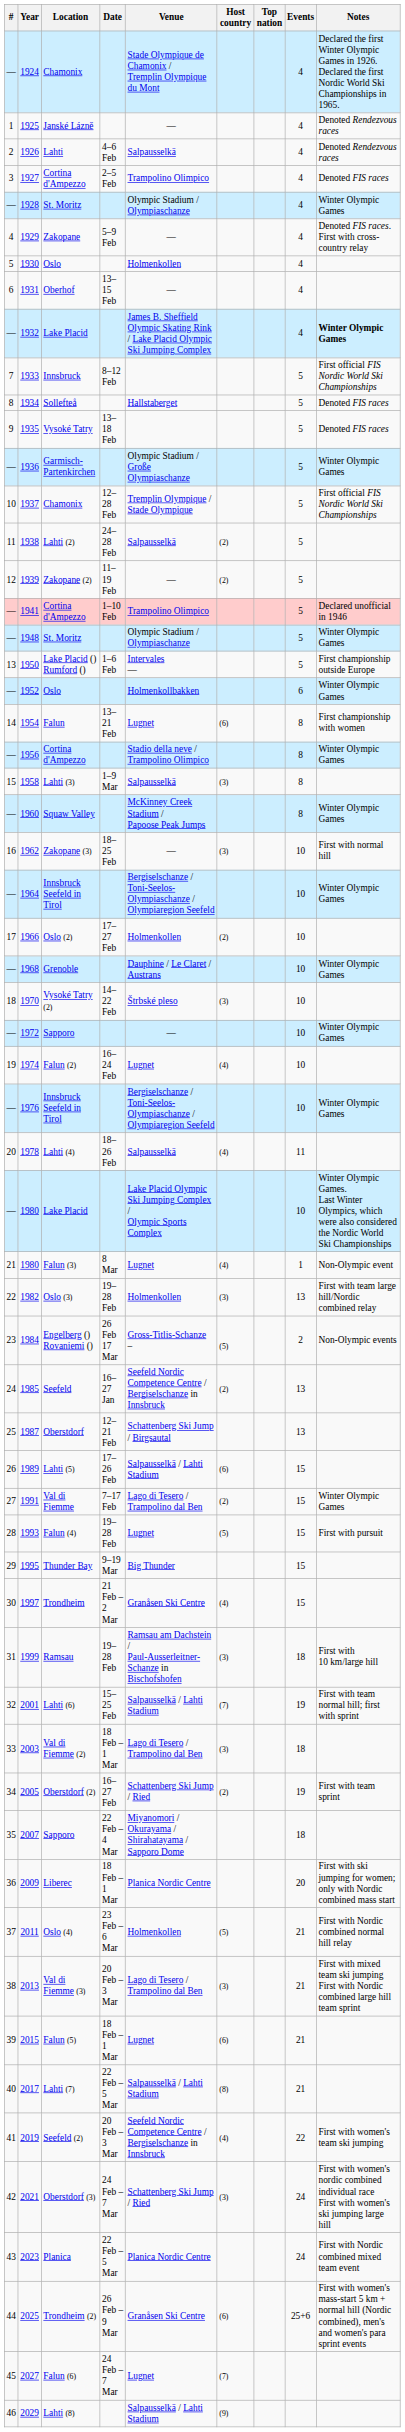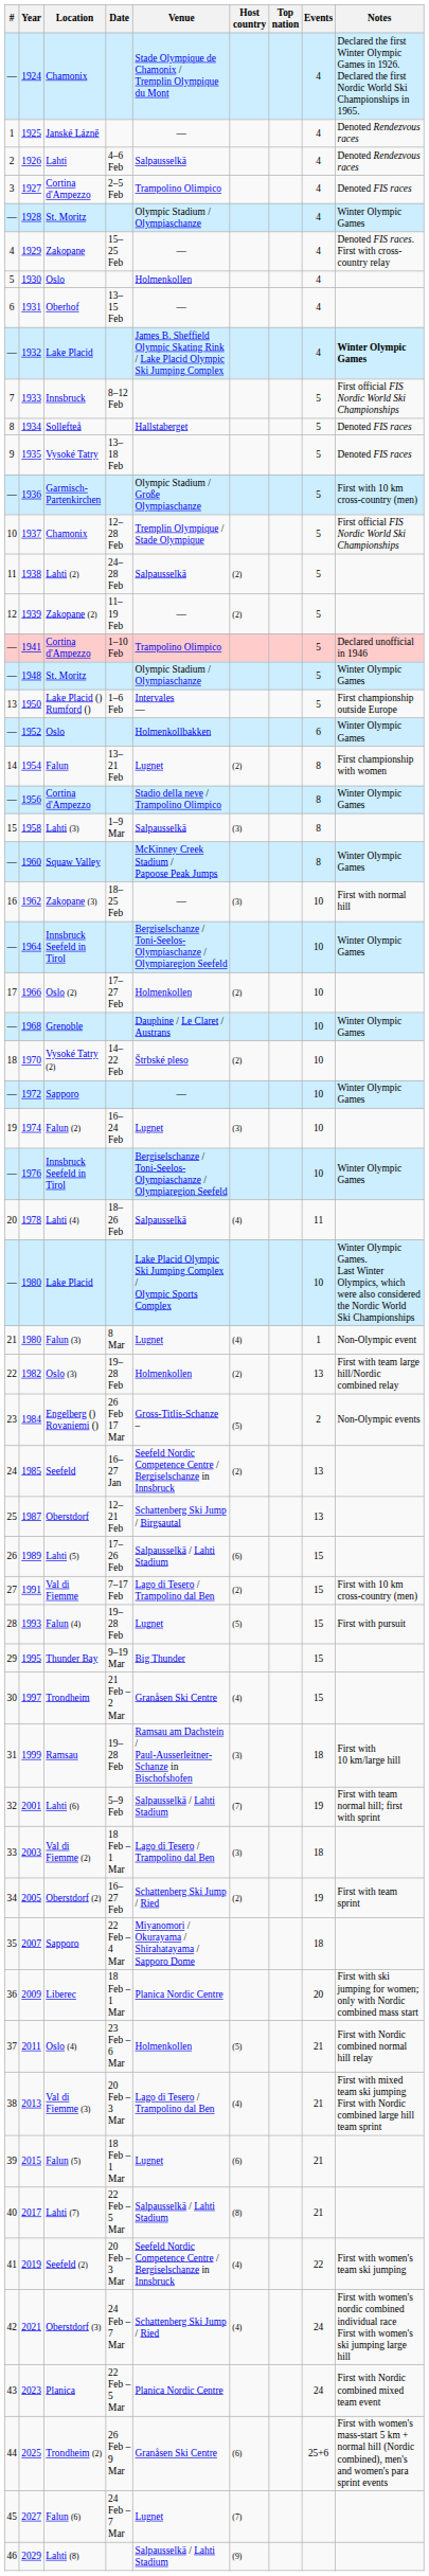1929 | Date: 5–9 Feb -> 15–25 Feb
1936 | Notes: Winter Olympic Games -> First with 10 km cross-country (men)
1954 | Host country: (6) -> (2)
1970 | Host country: (3) -> (2)
1974 | Host country: (4) -> (3)
1982 | Host country: (3) -> (2)
1991 | Notes: Winter Olympic Games -> First with 10 km cross-country (men)
2001 | Date: 15–25 Feb -> 5–9 Feb
2013 | Host country: (3) -> (4)
2021 | Host country: (3) -> (4)
